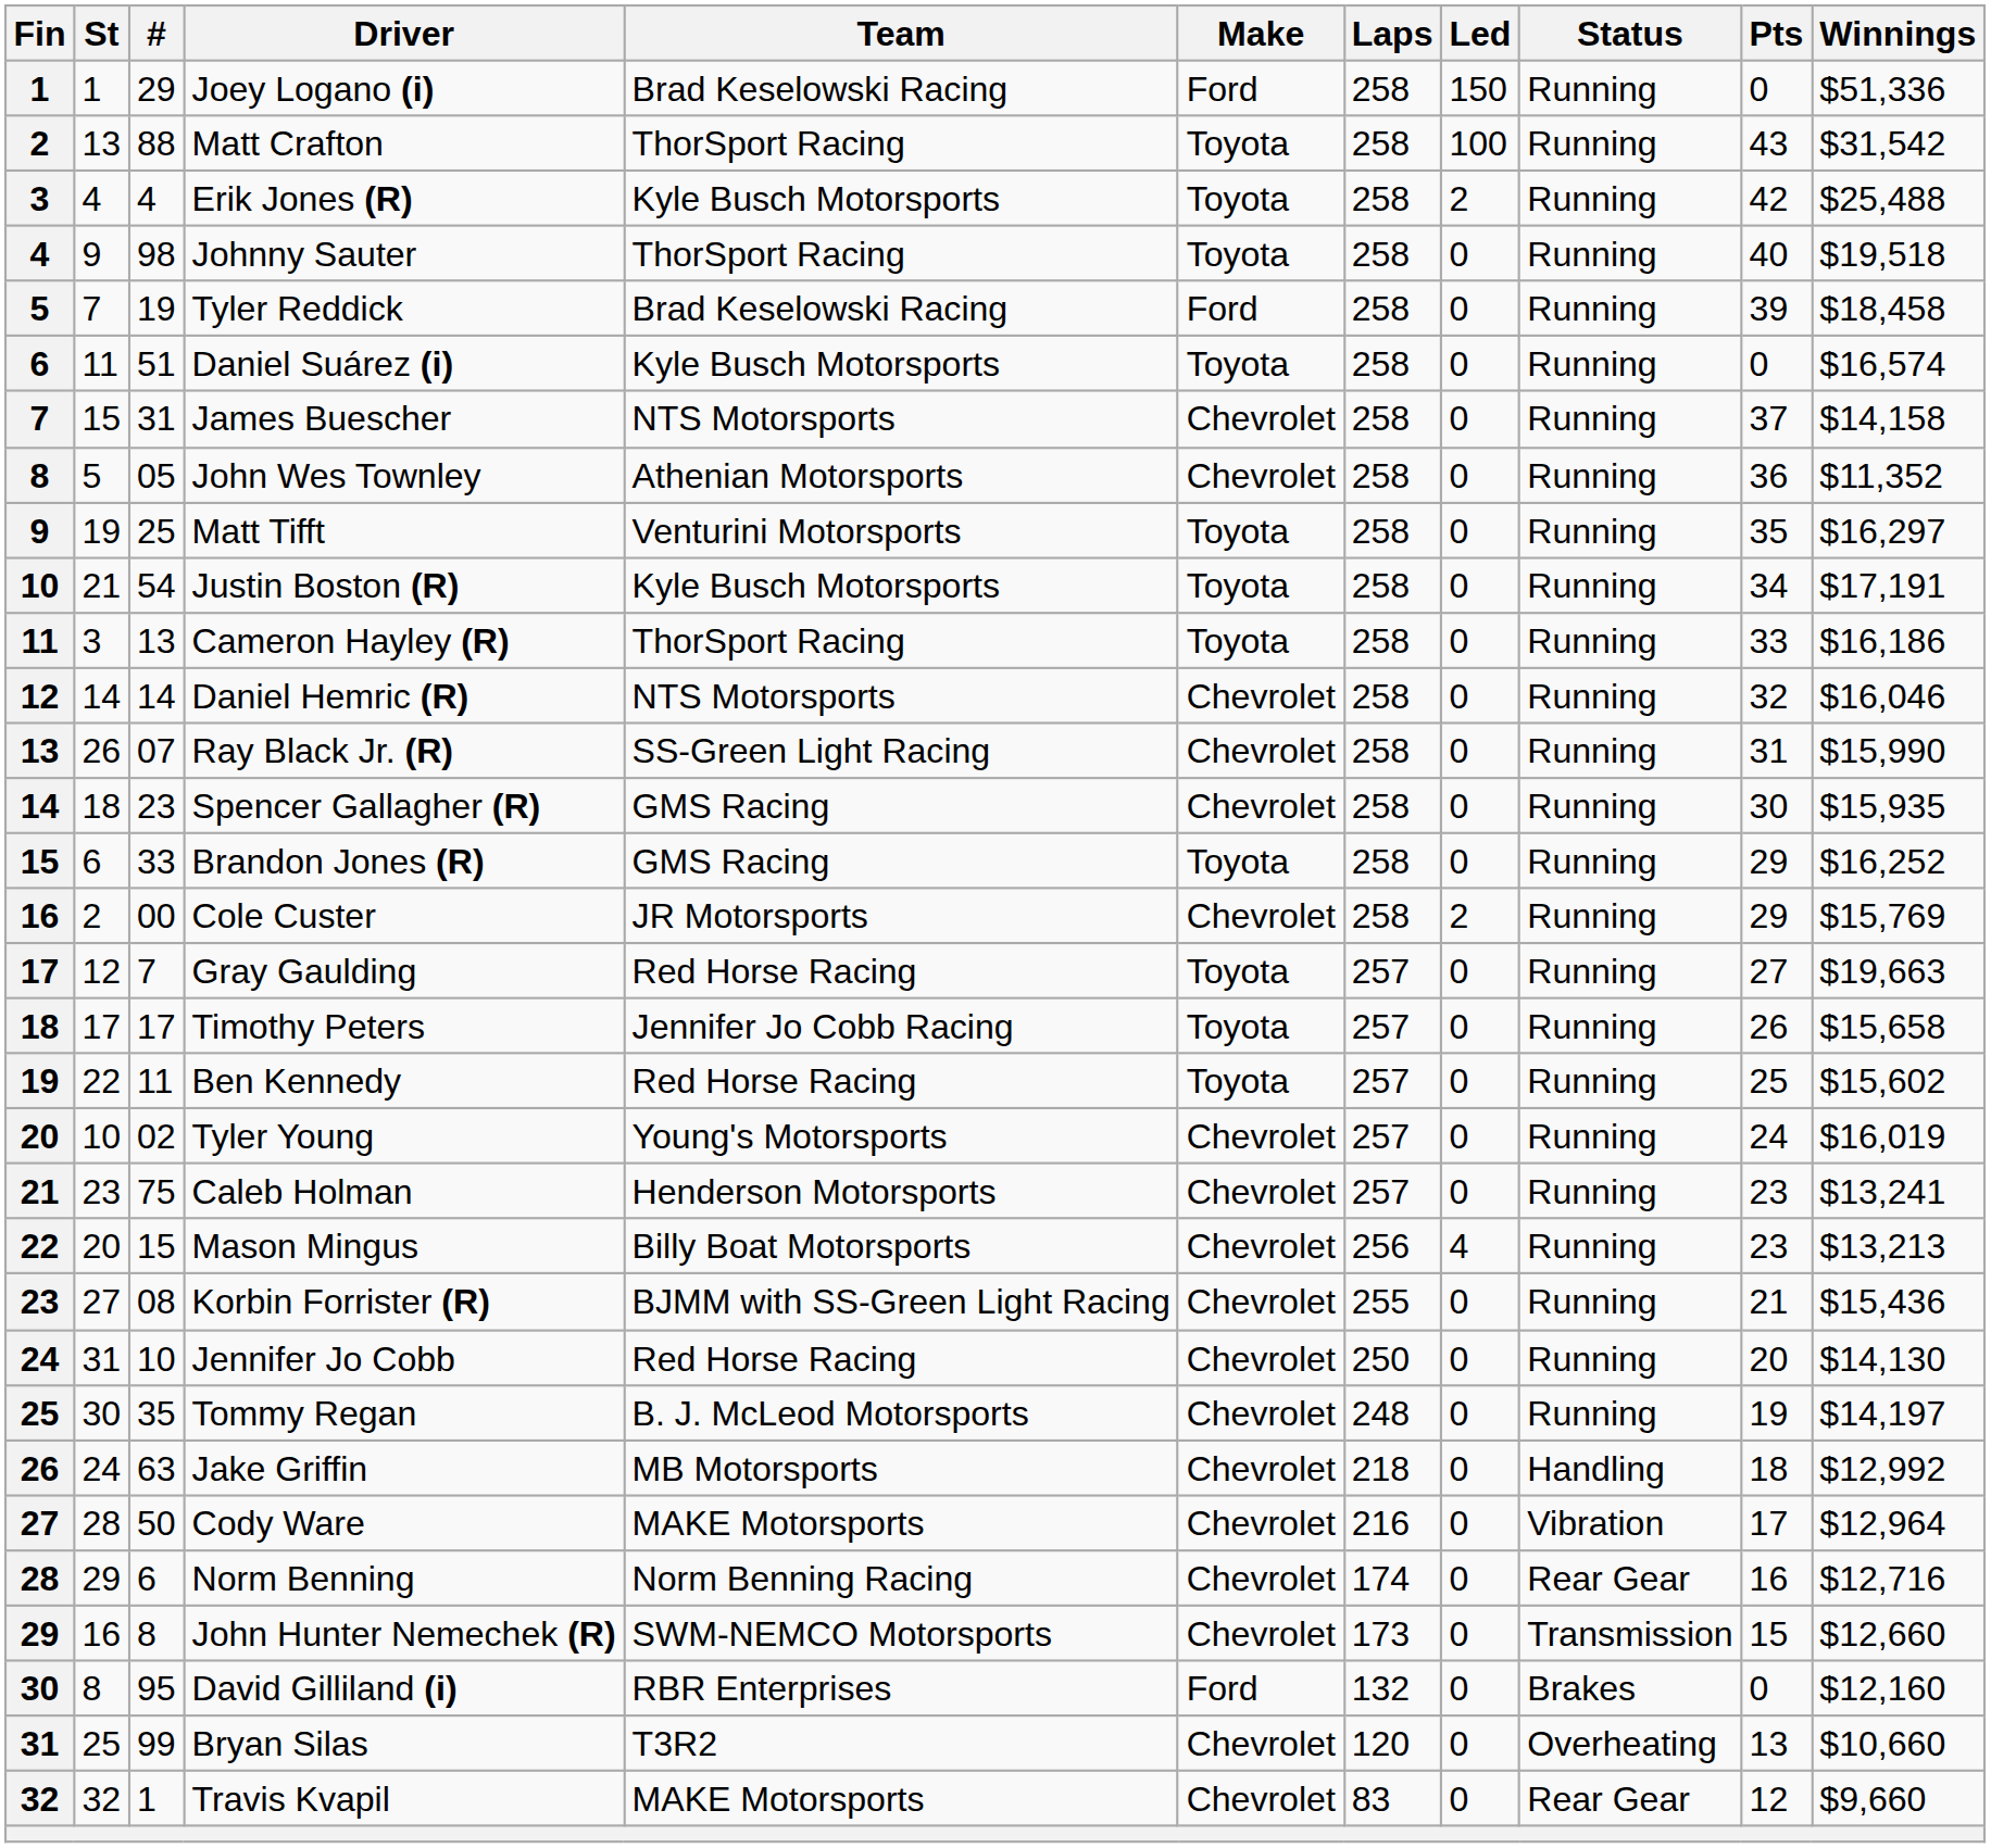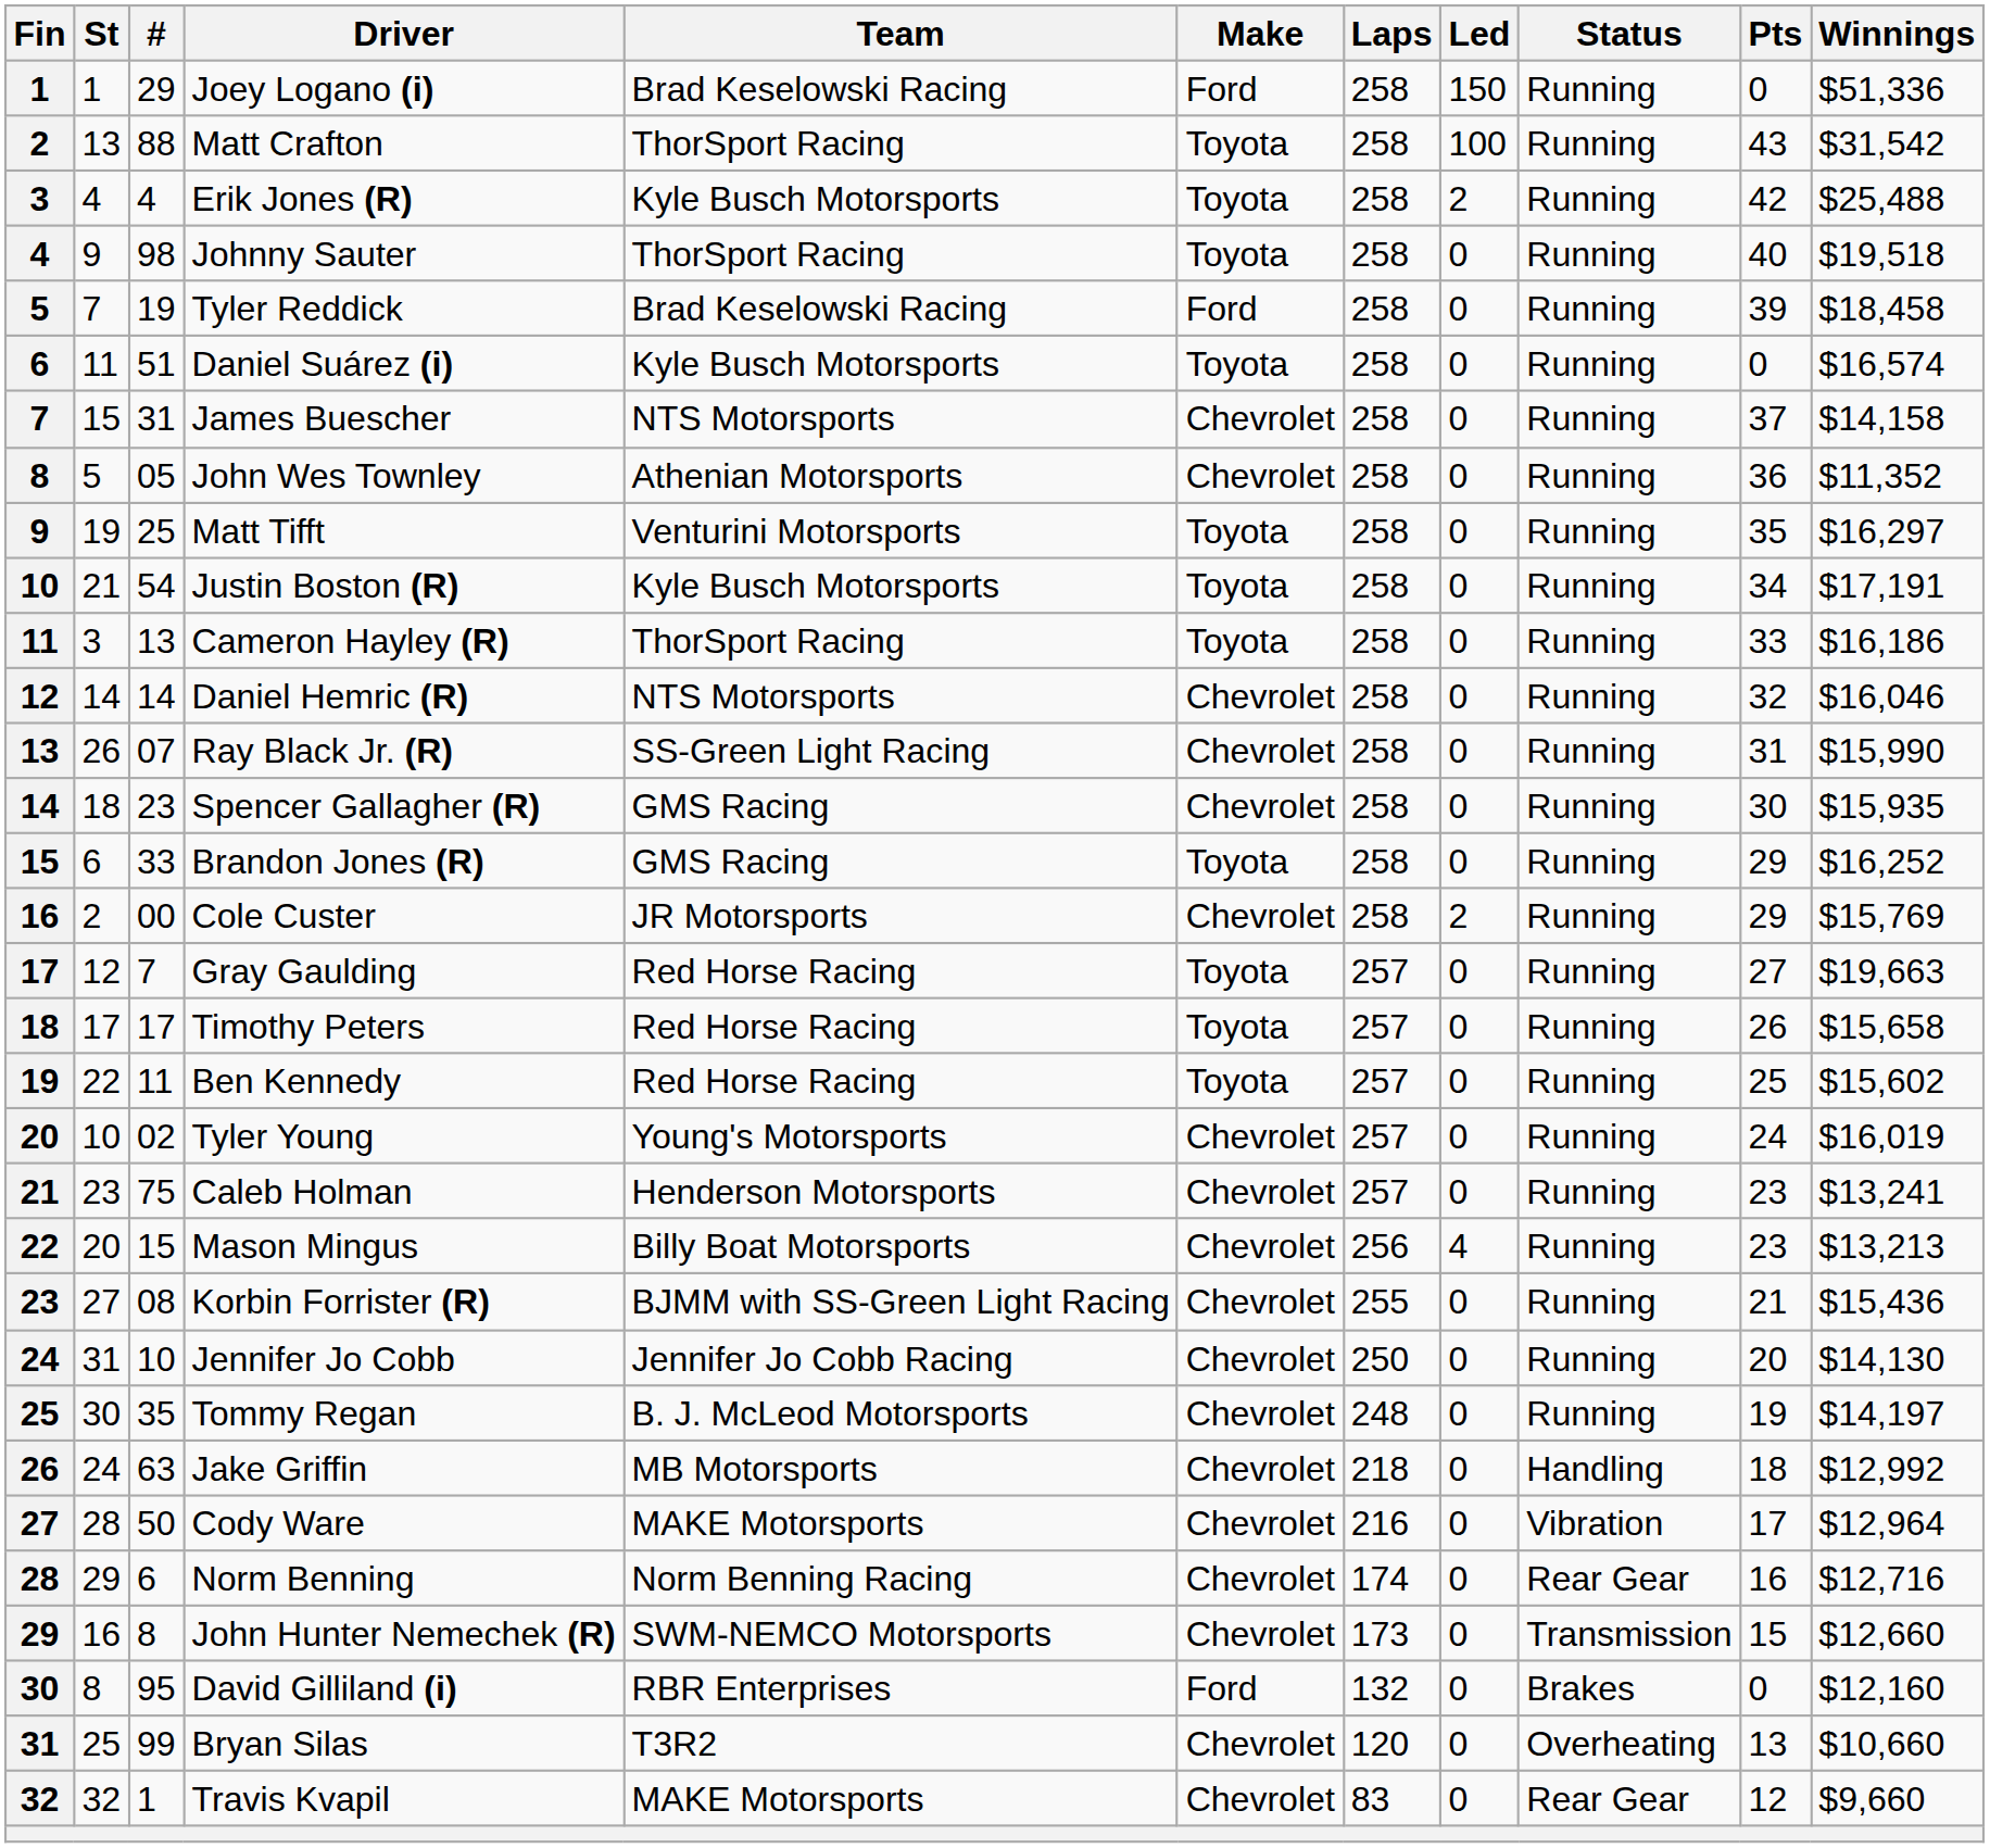Timothy Peters | Team: Jennifer Jo Cobb Racing -> Red Horse Racing
Jennifer Jo Cobb | Team: Red Horse Racing -> Jennifer Jo Cobb Racing
